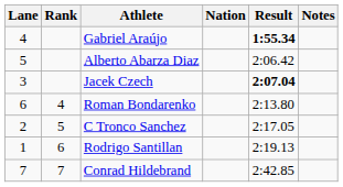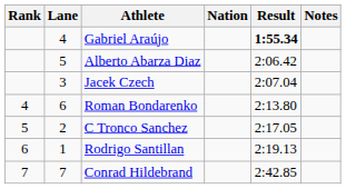columns swapped: Rank <-> Lane
Jacek Czech | Result: bold -> normal
